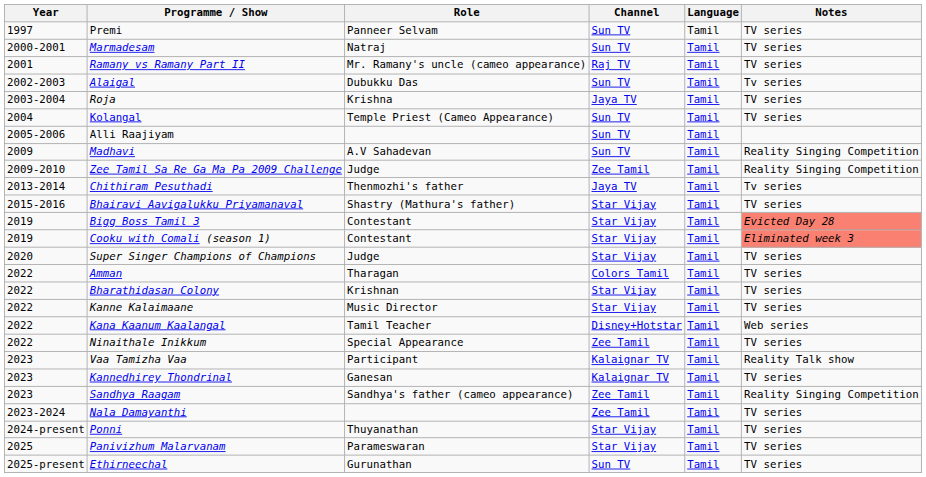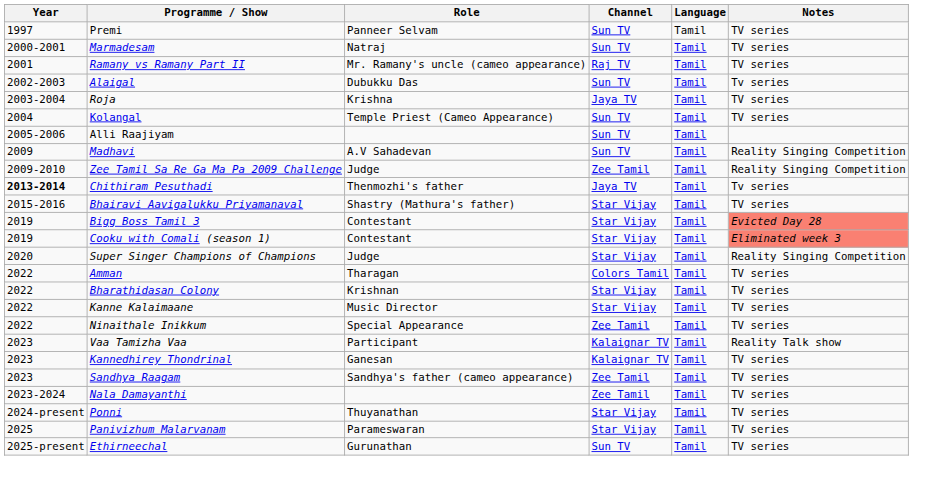Chithiram Pesuthadi | Year: normal -> bold
Super Singer Champions of Champions | Notes: TV series -> Reality Singing Competition
- row: 2022 | Kana Kaanum Kaalangal | Tamil Teacher | Disney+Hotstar | Tamil | Web series
Sandhya Raagam | Notes: Reality Singing Competition -> TV series
